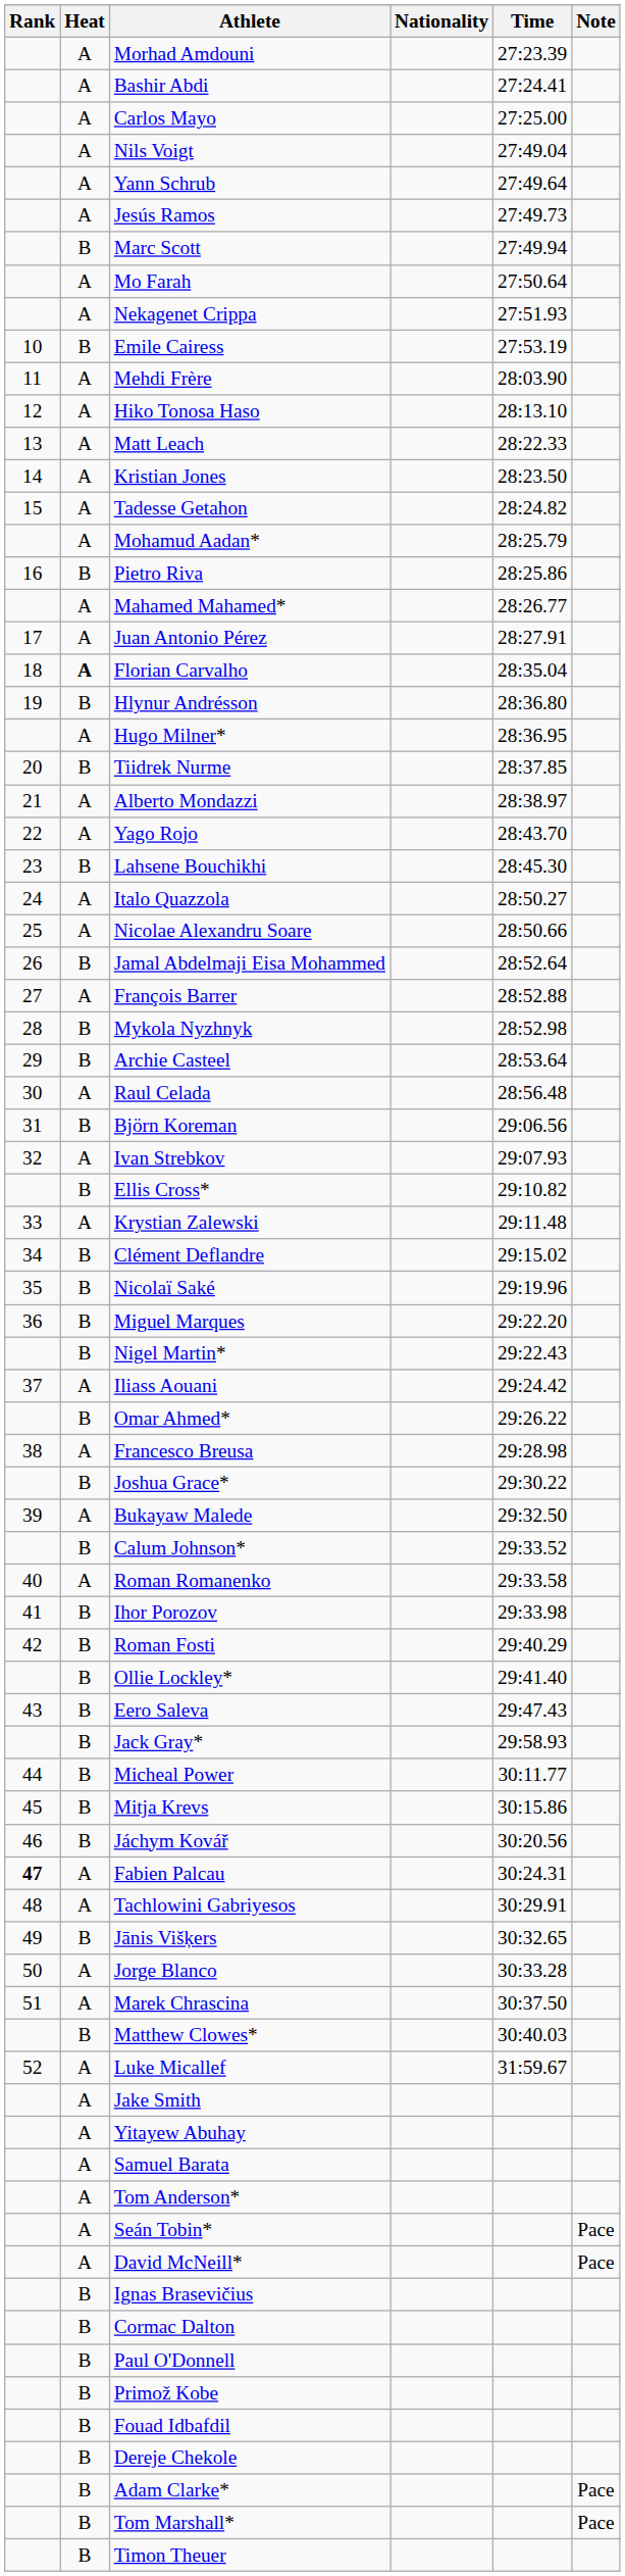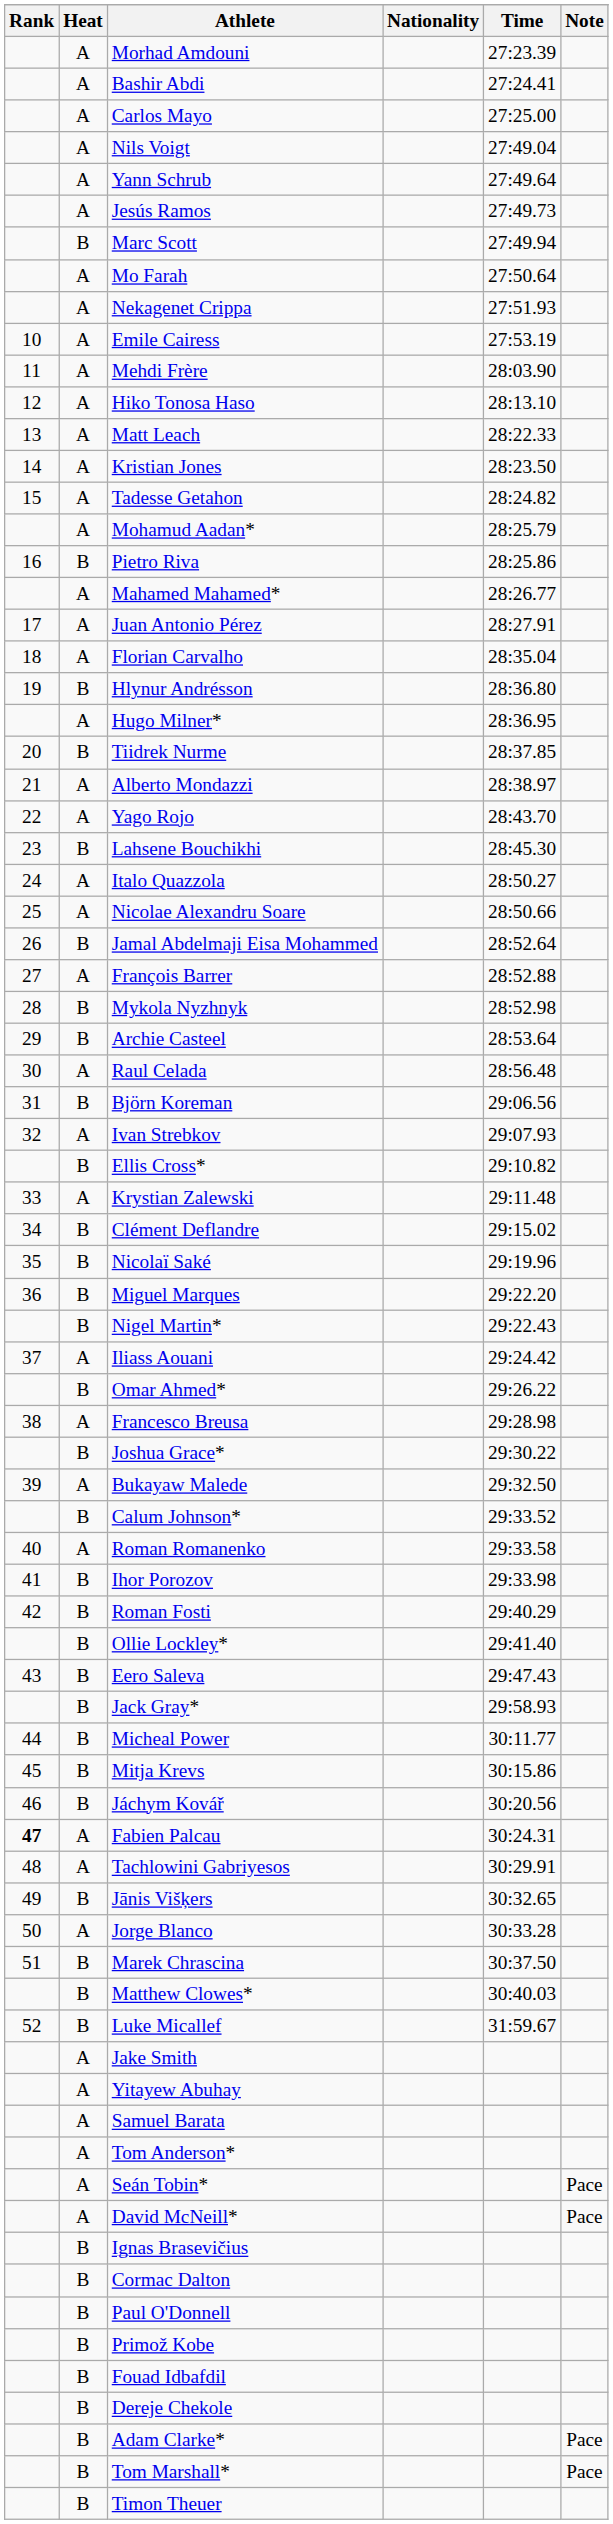Emile Cairess | Heat: B -> A
Florian Carvalho | Heat: bold -> normal
Marek Chrascina | Heat: A -> B
Luke Micallef | Heat: A -> B
